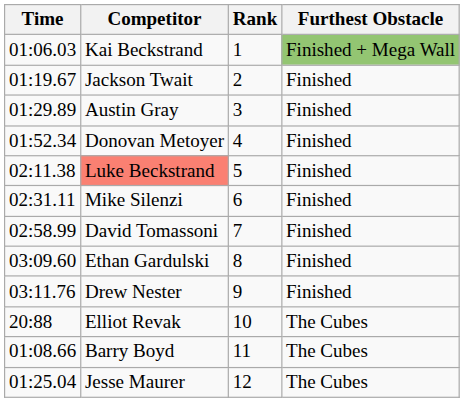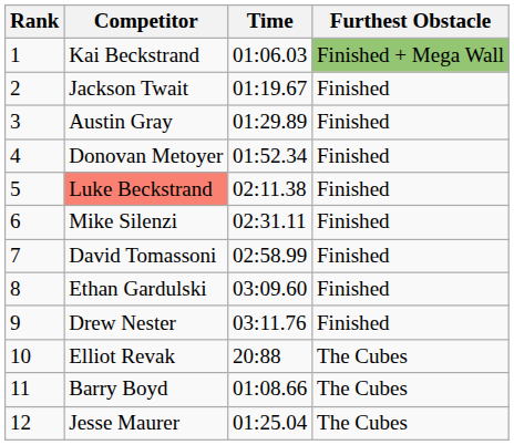columns swapped: Rank <-> Time
